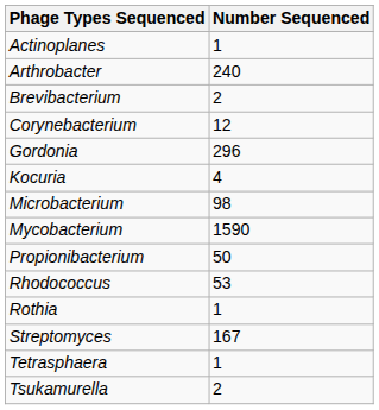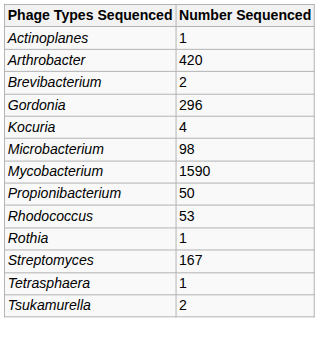Arthrobacter | Number Sequenced: 240 -> 420
- row: Corynebacterium | 12
